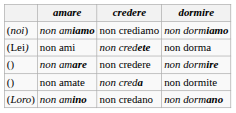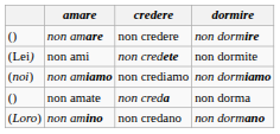rows swapped: non amare <-> non amiamo
non ami | dormire: non dorma -> non dormite
non amate | dormire: non dormite -> non dorma
